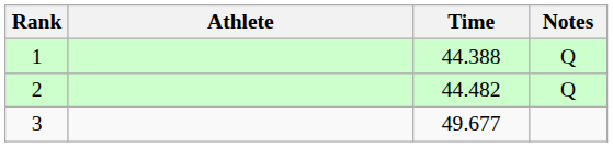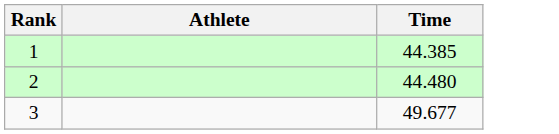- column: Notes | Q | Q
1 | Time: 44.388 -> 44.385
2 | Time: 44.482 -> 44.480
